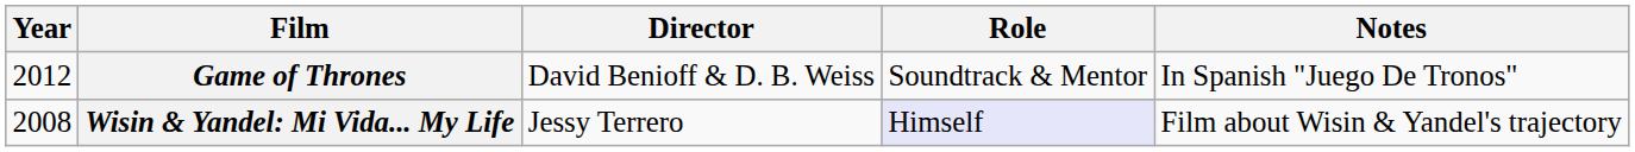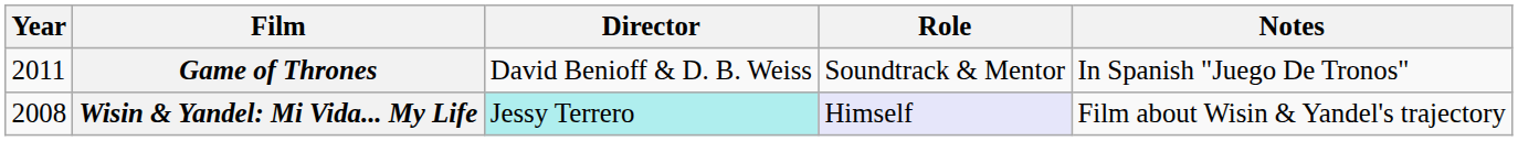Game of Thrones | Year: 2012 -> 2011
Wisin & Yandel: Mi Vida... My Life | Director: no background -> paleturquoise background
